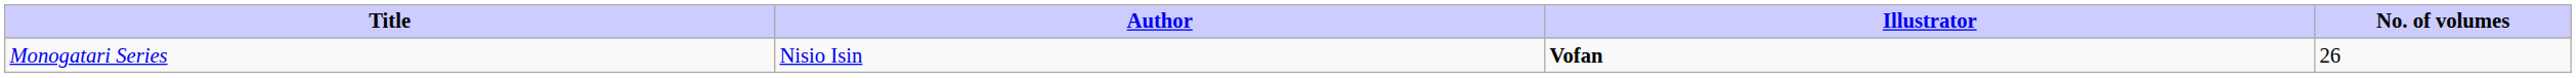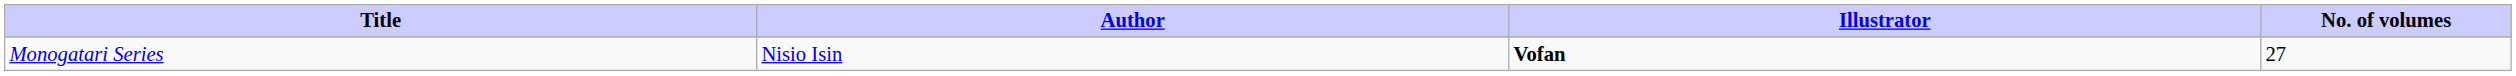Monogatari Series | No. of volumes: 26 -> 27
